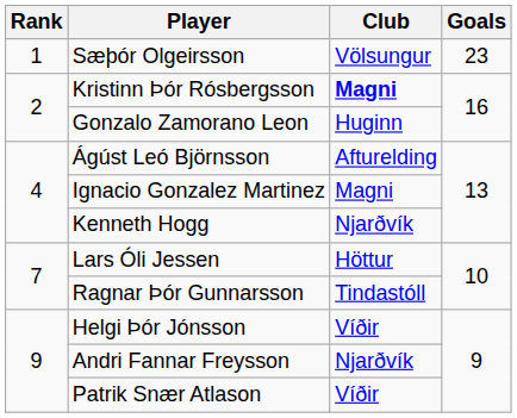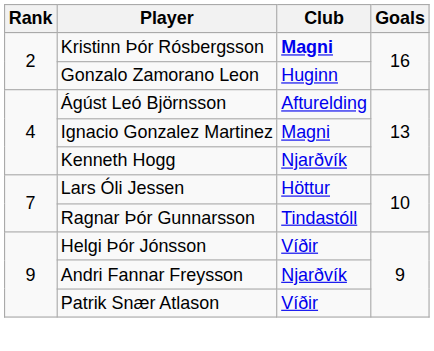- row: 1 | Sæþór Olgeirsson | Völsungur | 23
